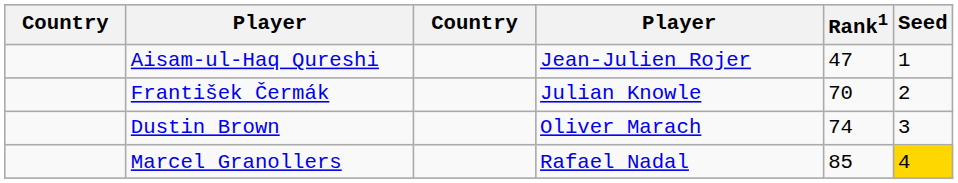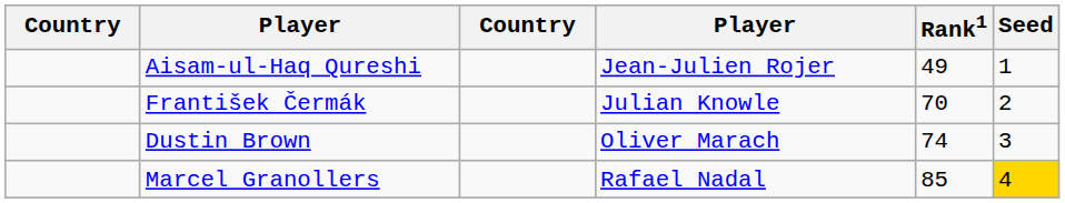Aisam-ul-Haq Qureshi | Rank1: 47 -> 49
